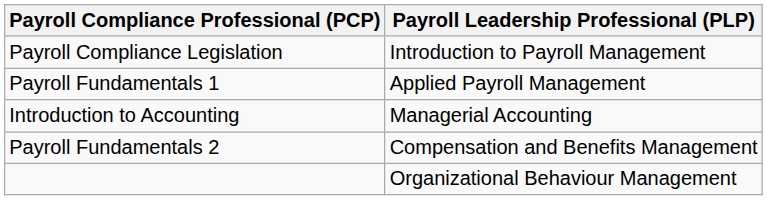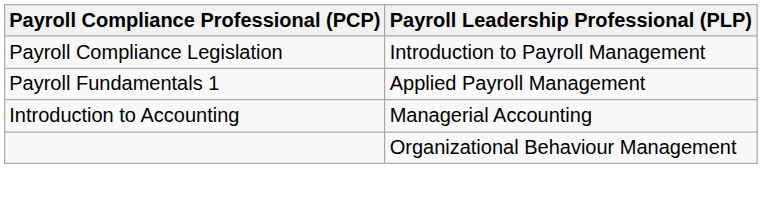- row: Payroll Fundamentals 2 | Compensation and Benefits Management
